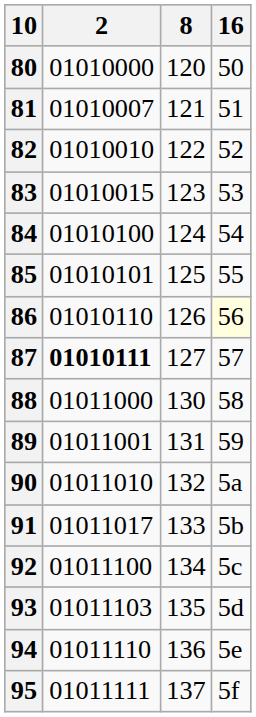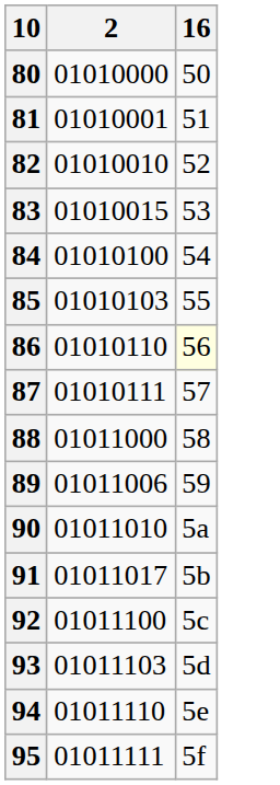- column: 8 | 120 | 121 | 122 | 123 | 124 | 125 | 126 | 127 | 130 | 131 | 132 | 133 | 134 | 135 | 136 | 137
81 | 2: 01010007 -> 01010001
85 | 2: 01010101 -> 01010103
87 | 2: bold -> normal
89 | 2: 01011001 -> 01011006
